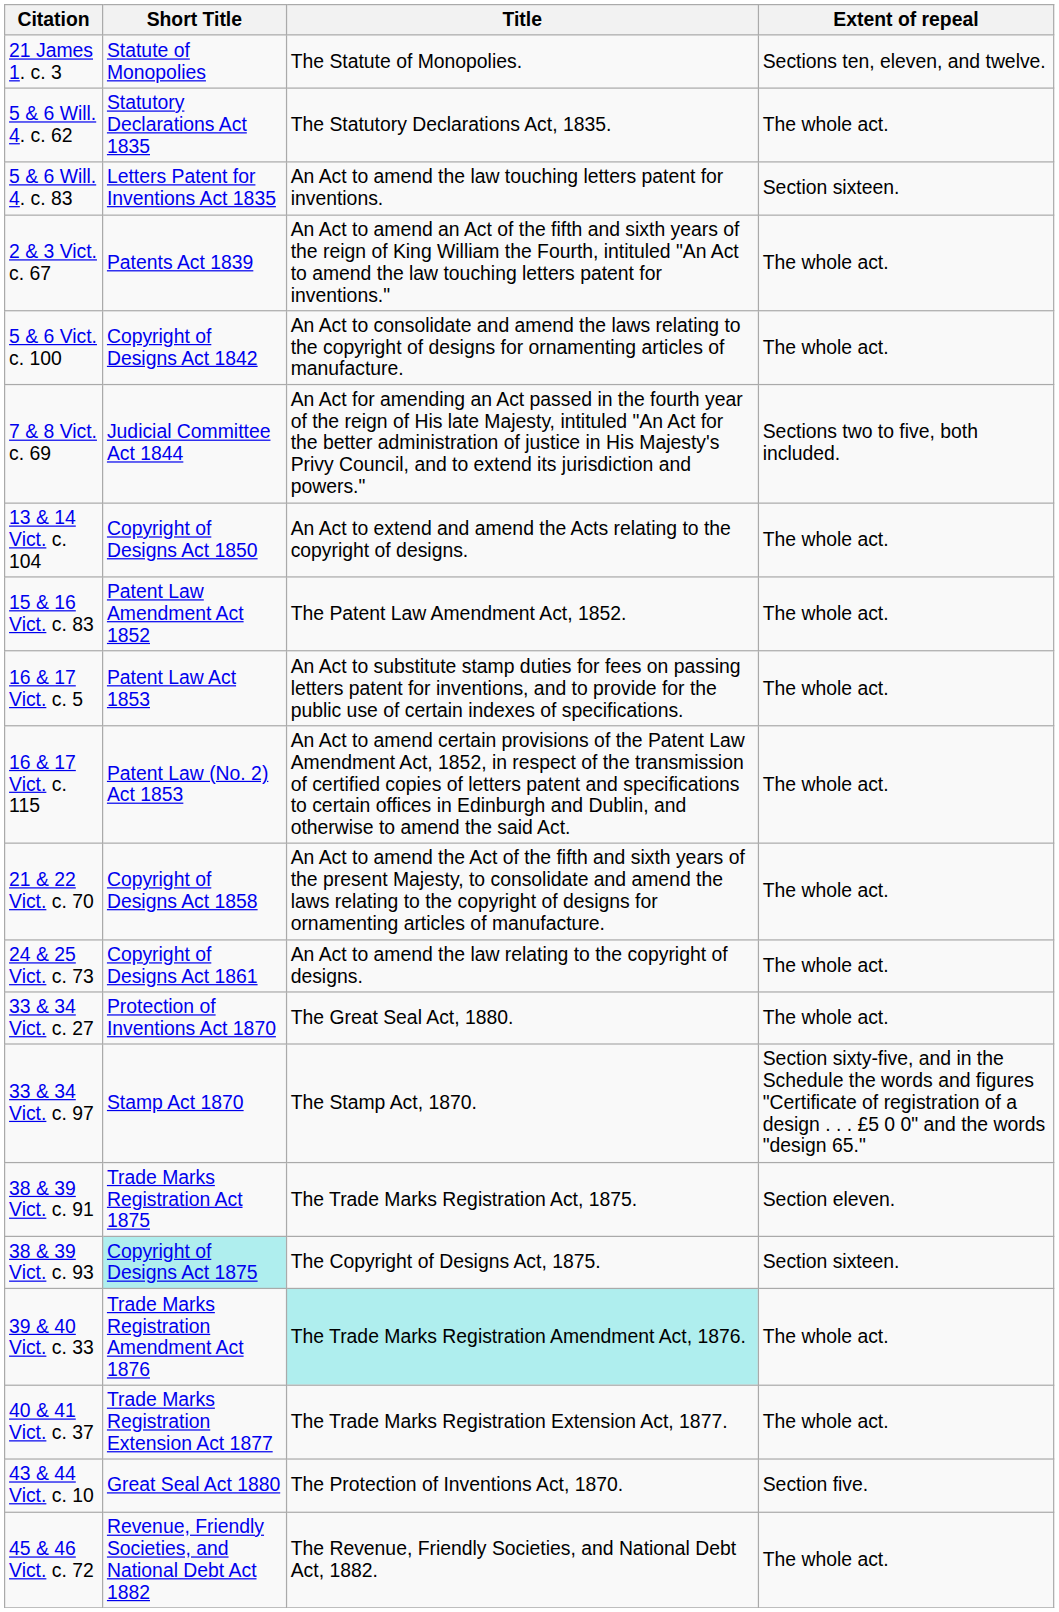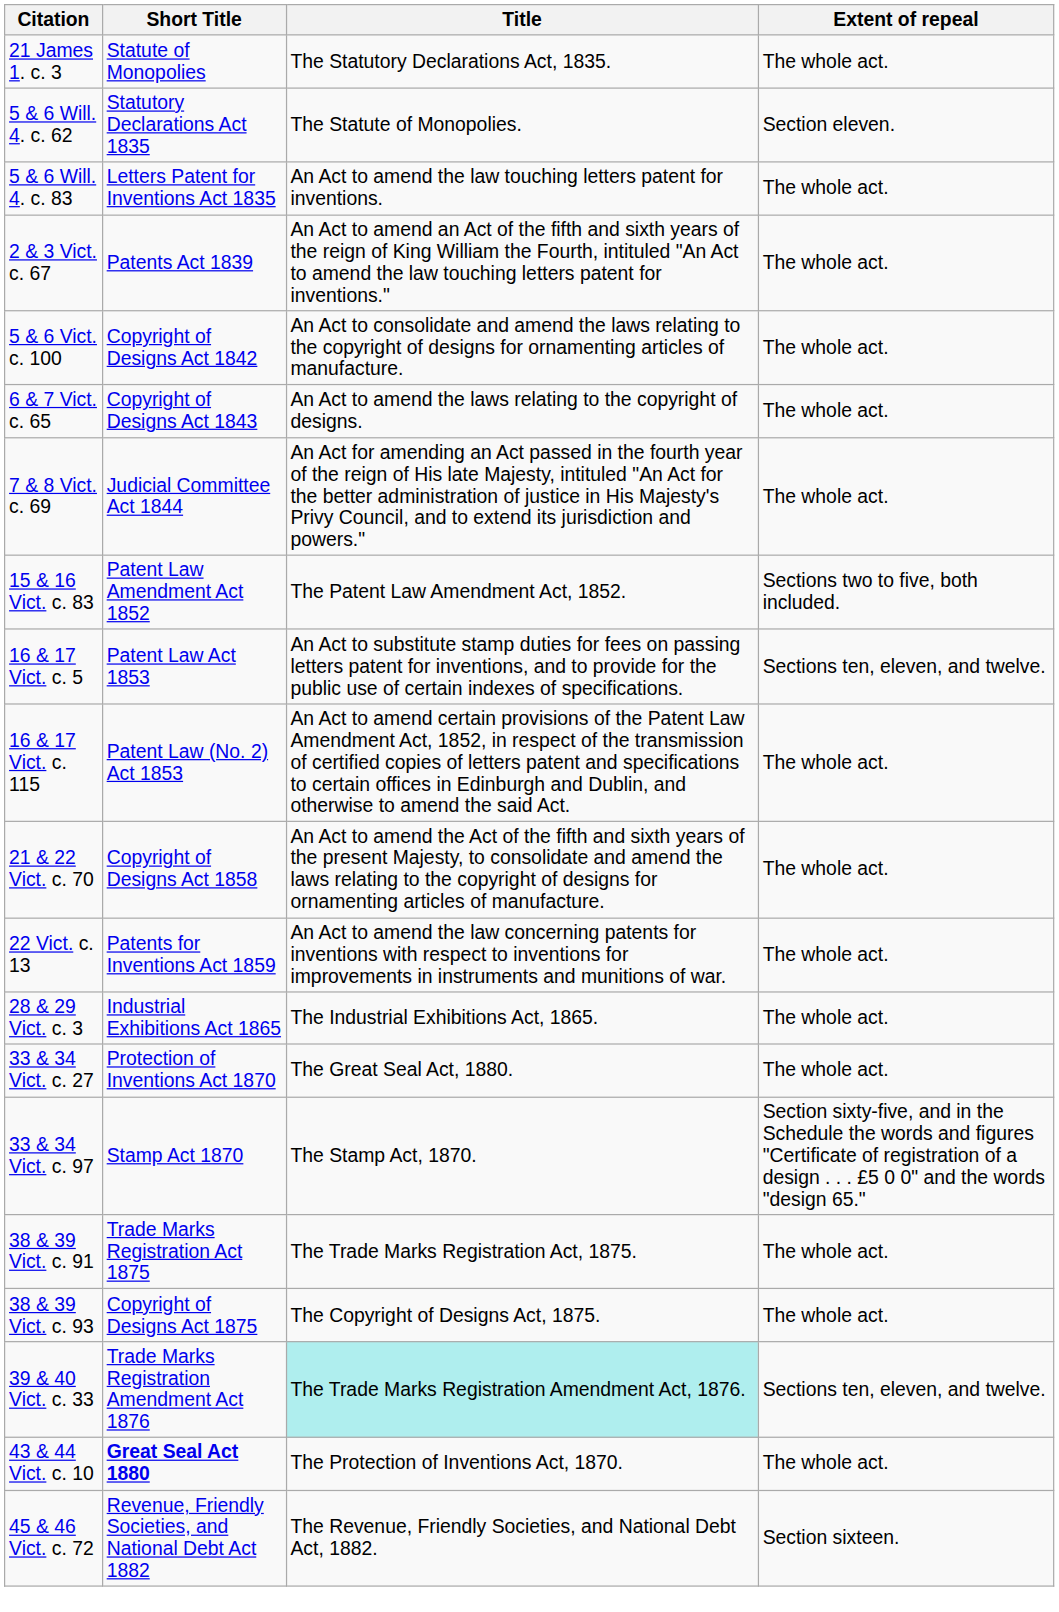21 James 1. c. 3 | Title: The Statute of Monopolies. -> The Statutory Declarations Act, 1835.
21 James 1. c. 3 | Extent of repeal: Sections ten, eleven, and twelve. -> The whole act.
5 & 6 Will. 4. c. 62 | Title: The Statutory Declarations Act, 1835. -> The Statute of Monopolies.
5 & 6 Will. 4. c. 62 | Extent of repeal: The whole act. -> Section eleven.
5 & 6 Will. 4. c. 83 | Extent of repeal: Section sixteen. -> The whole act.
+ row: 6 & 7 Vict. c. 65 | Copyright of Designs Act 1843 | An Act to amend the laws relating to the copyright of designs. | The whole act.
7 & 8 Vict. c. 69 | Extent of repeal: Sections two to five, both included. -> The whole act.
- row: 13 & 14 Vict. c. 104 | Copyright of Designs Act 1850 | An Act to extend and amend the Acts relating to the copyright of designs. | The whole act.
15 & 16 Vict. c. 83 | Extent of repeal: The whole act. -> Sections two to five, both included.
16 & 17 Vict. c. 5 | Extent of repeal: The whole act. -> Sections ten, eleven, and twelve.
+ row: 22 Vict. c. 13 | Patents for Inventions Act 1859 | An Act to amend the law concerning patents for inventions with respect to inventions for improvements in instruments and munitions of war. | The whole act.
- row: 24 & 25 Vict. c. 73 | Copyright of Designs Act 1861 | An Act to amend the law relating to the copyright of designs. | The whole act.
+ row: 28 & 29 Vict. c. 3 | Industrial Exhibitions Act 1865 | The Industrial Exhibitions Act, 1865. | The whole act.
38 & 39 Vict. c. 91 | Extent of repeal: Section eleven. -> The whole act.
38 & 39 Vict. c. 93 | Short Title: paleturquoise background -> no background
38 & 39 Vict. c. 93 | Extent of repeal: Section sixteen. -> The whole act.
39 & 40 Vict. c. 33 | Extent of repeal: The whole act. -> Sections ten, eleven, and twelve.
- row: 40 & 41 Vict. c. 37 | Trade Marks Registration Extension Act 1877 | The Trade Marks Registration Extension Act, 1877. | The whole act.
43 & 44 Vict. c. 10 | Short Title: normal -> bold
43 & 44 Vict. c. 10 | Extent of repeal: Section five. -> The whole act.
45 & 46 Vict. c. 72 | Extent of repeal: The whole act. -> Section sixteen.
